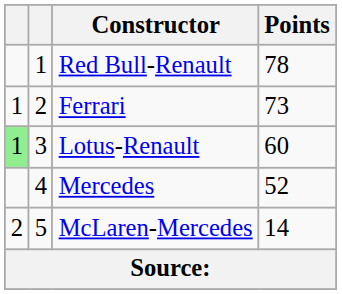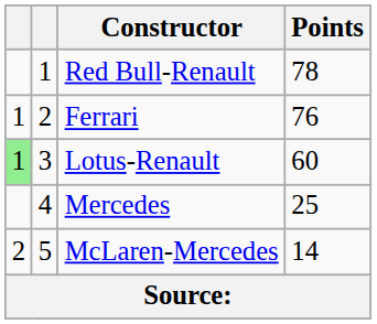Ferrari | Points: 73 -> 76
Mercedes | Points: 52 -> 25
